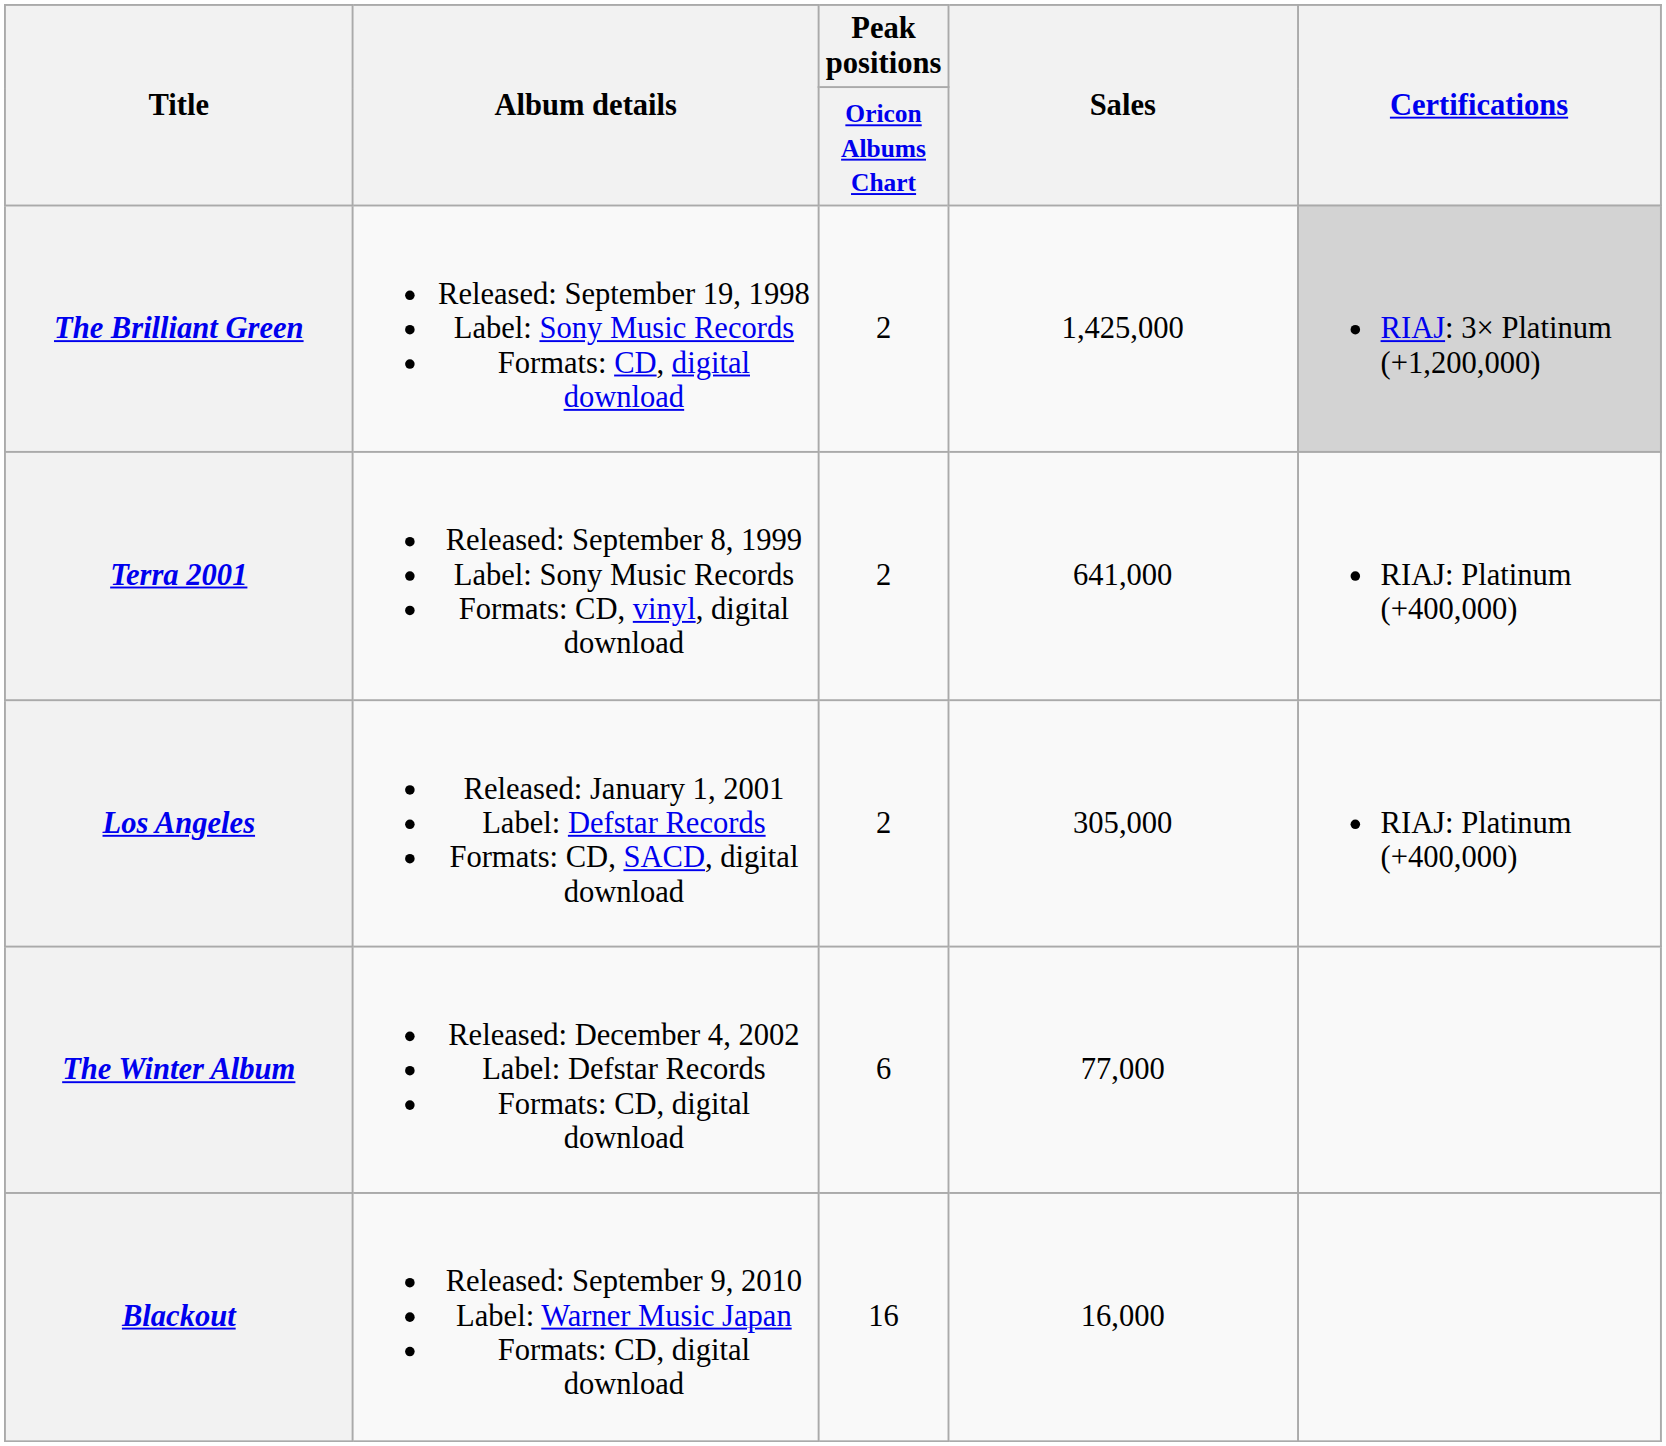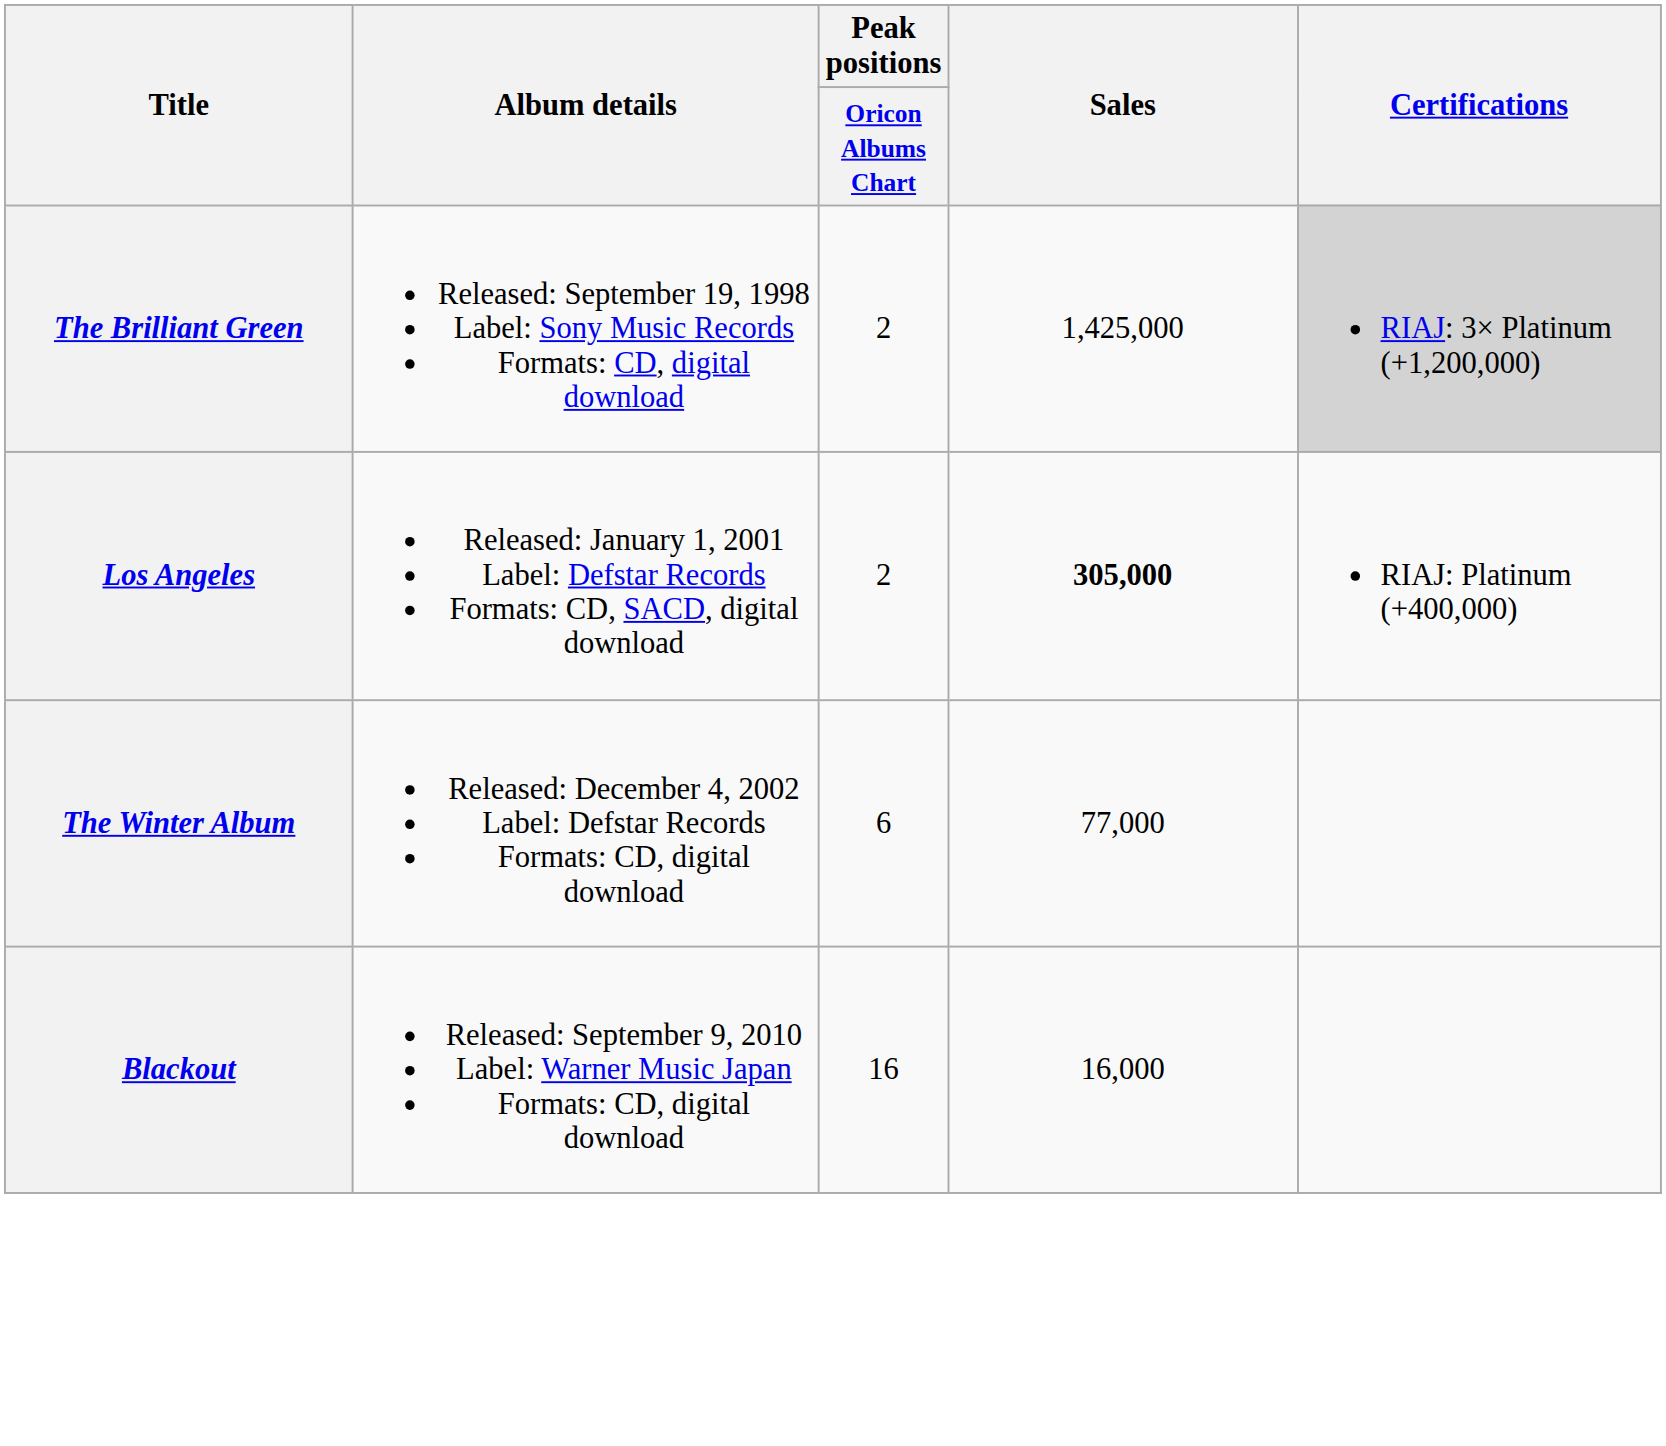- row: Terra 2001 | Released: September 8, 1999 Label: Sony Music Records Formats: CD, vinyl, digital download | 2 | 641,000 | RIAJ: Platinum (+400,000)
Los Angeles | Sales: normal -> bold
